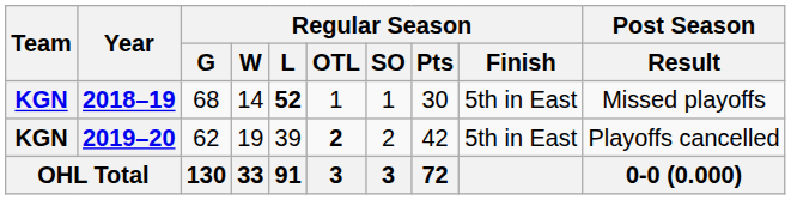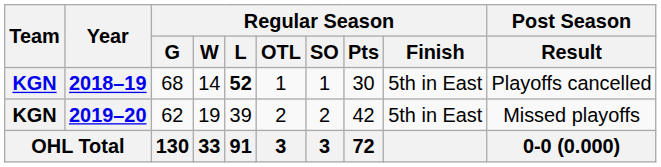2018–19 | Post Season / Result: Missed playoffs -> Playoffs cancelled
2019–20 | Regular Season / OTL: bold -> normal
2019–20 | Post Season / Result: Playoffs cancelled -> Missed playoffs
